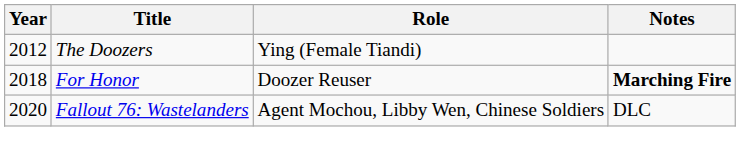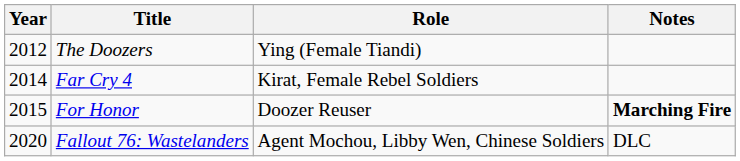+ row: 2014 | Far Cry 4 | Kirat, Female Rebel Soldiers
For Honor | Year: 2018 -> 2015
